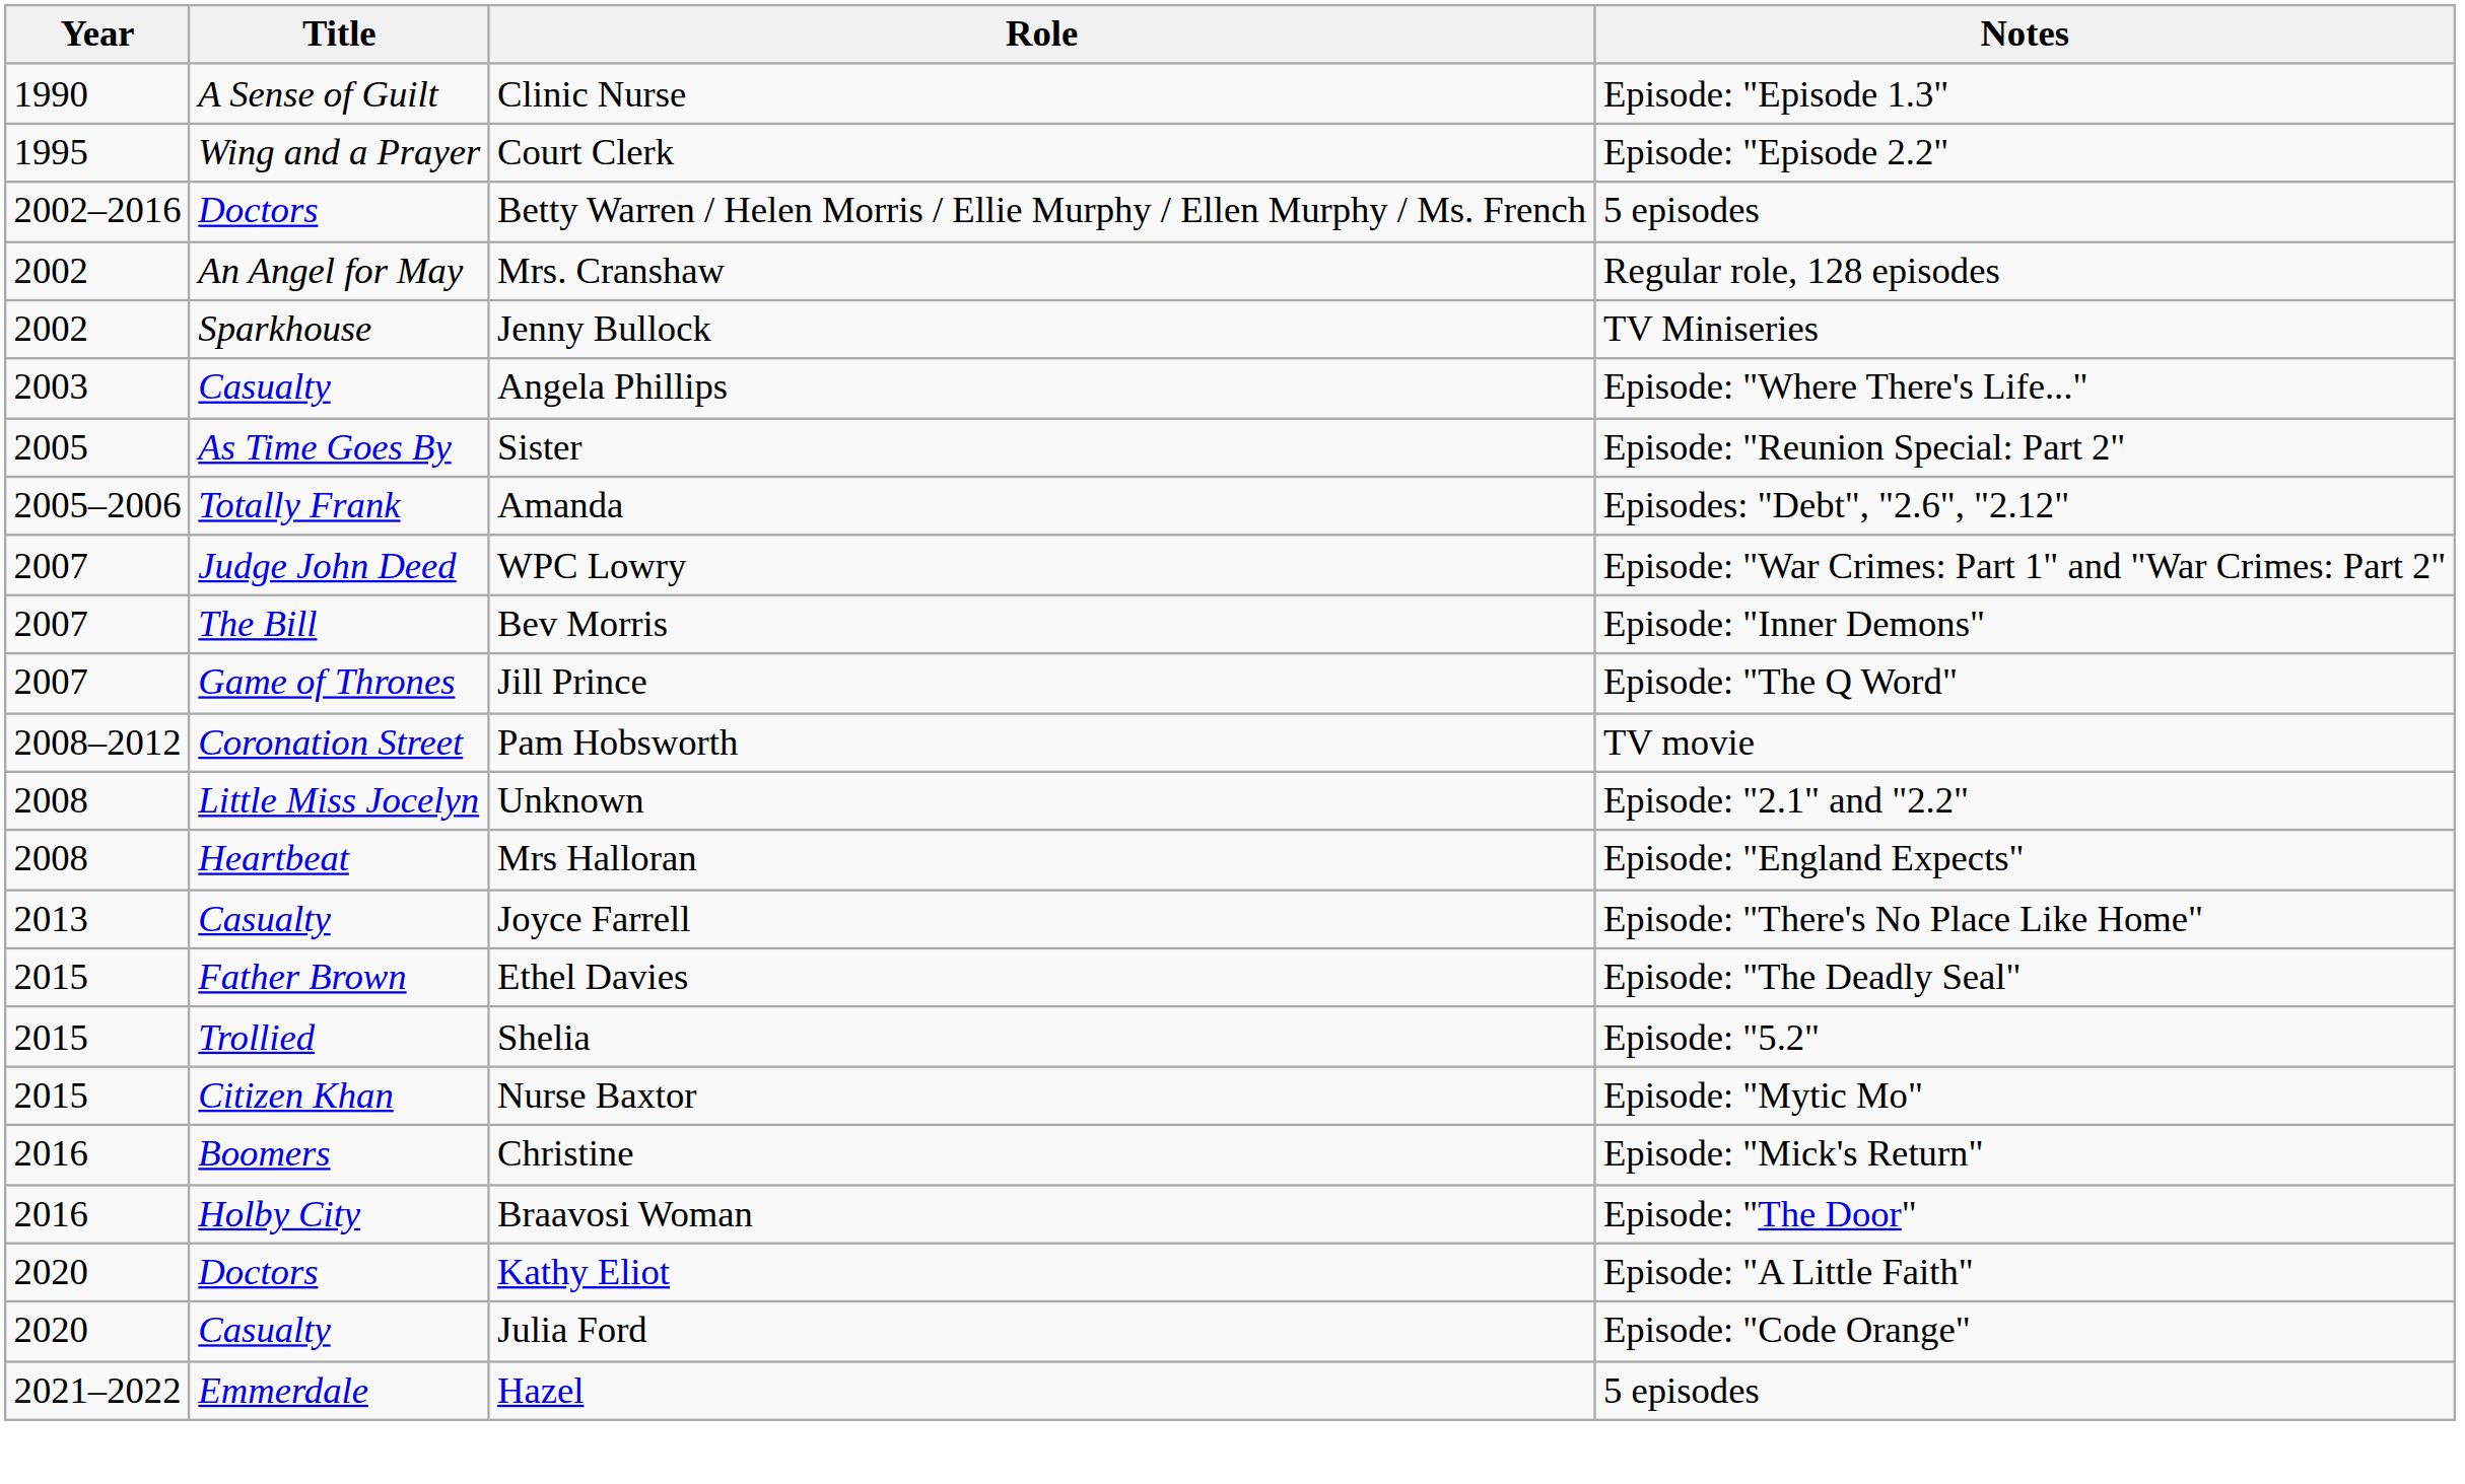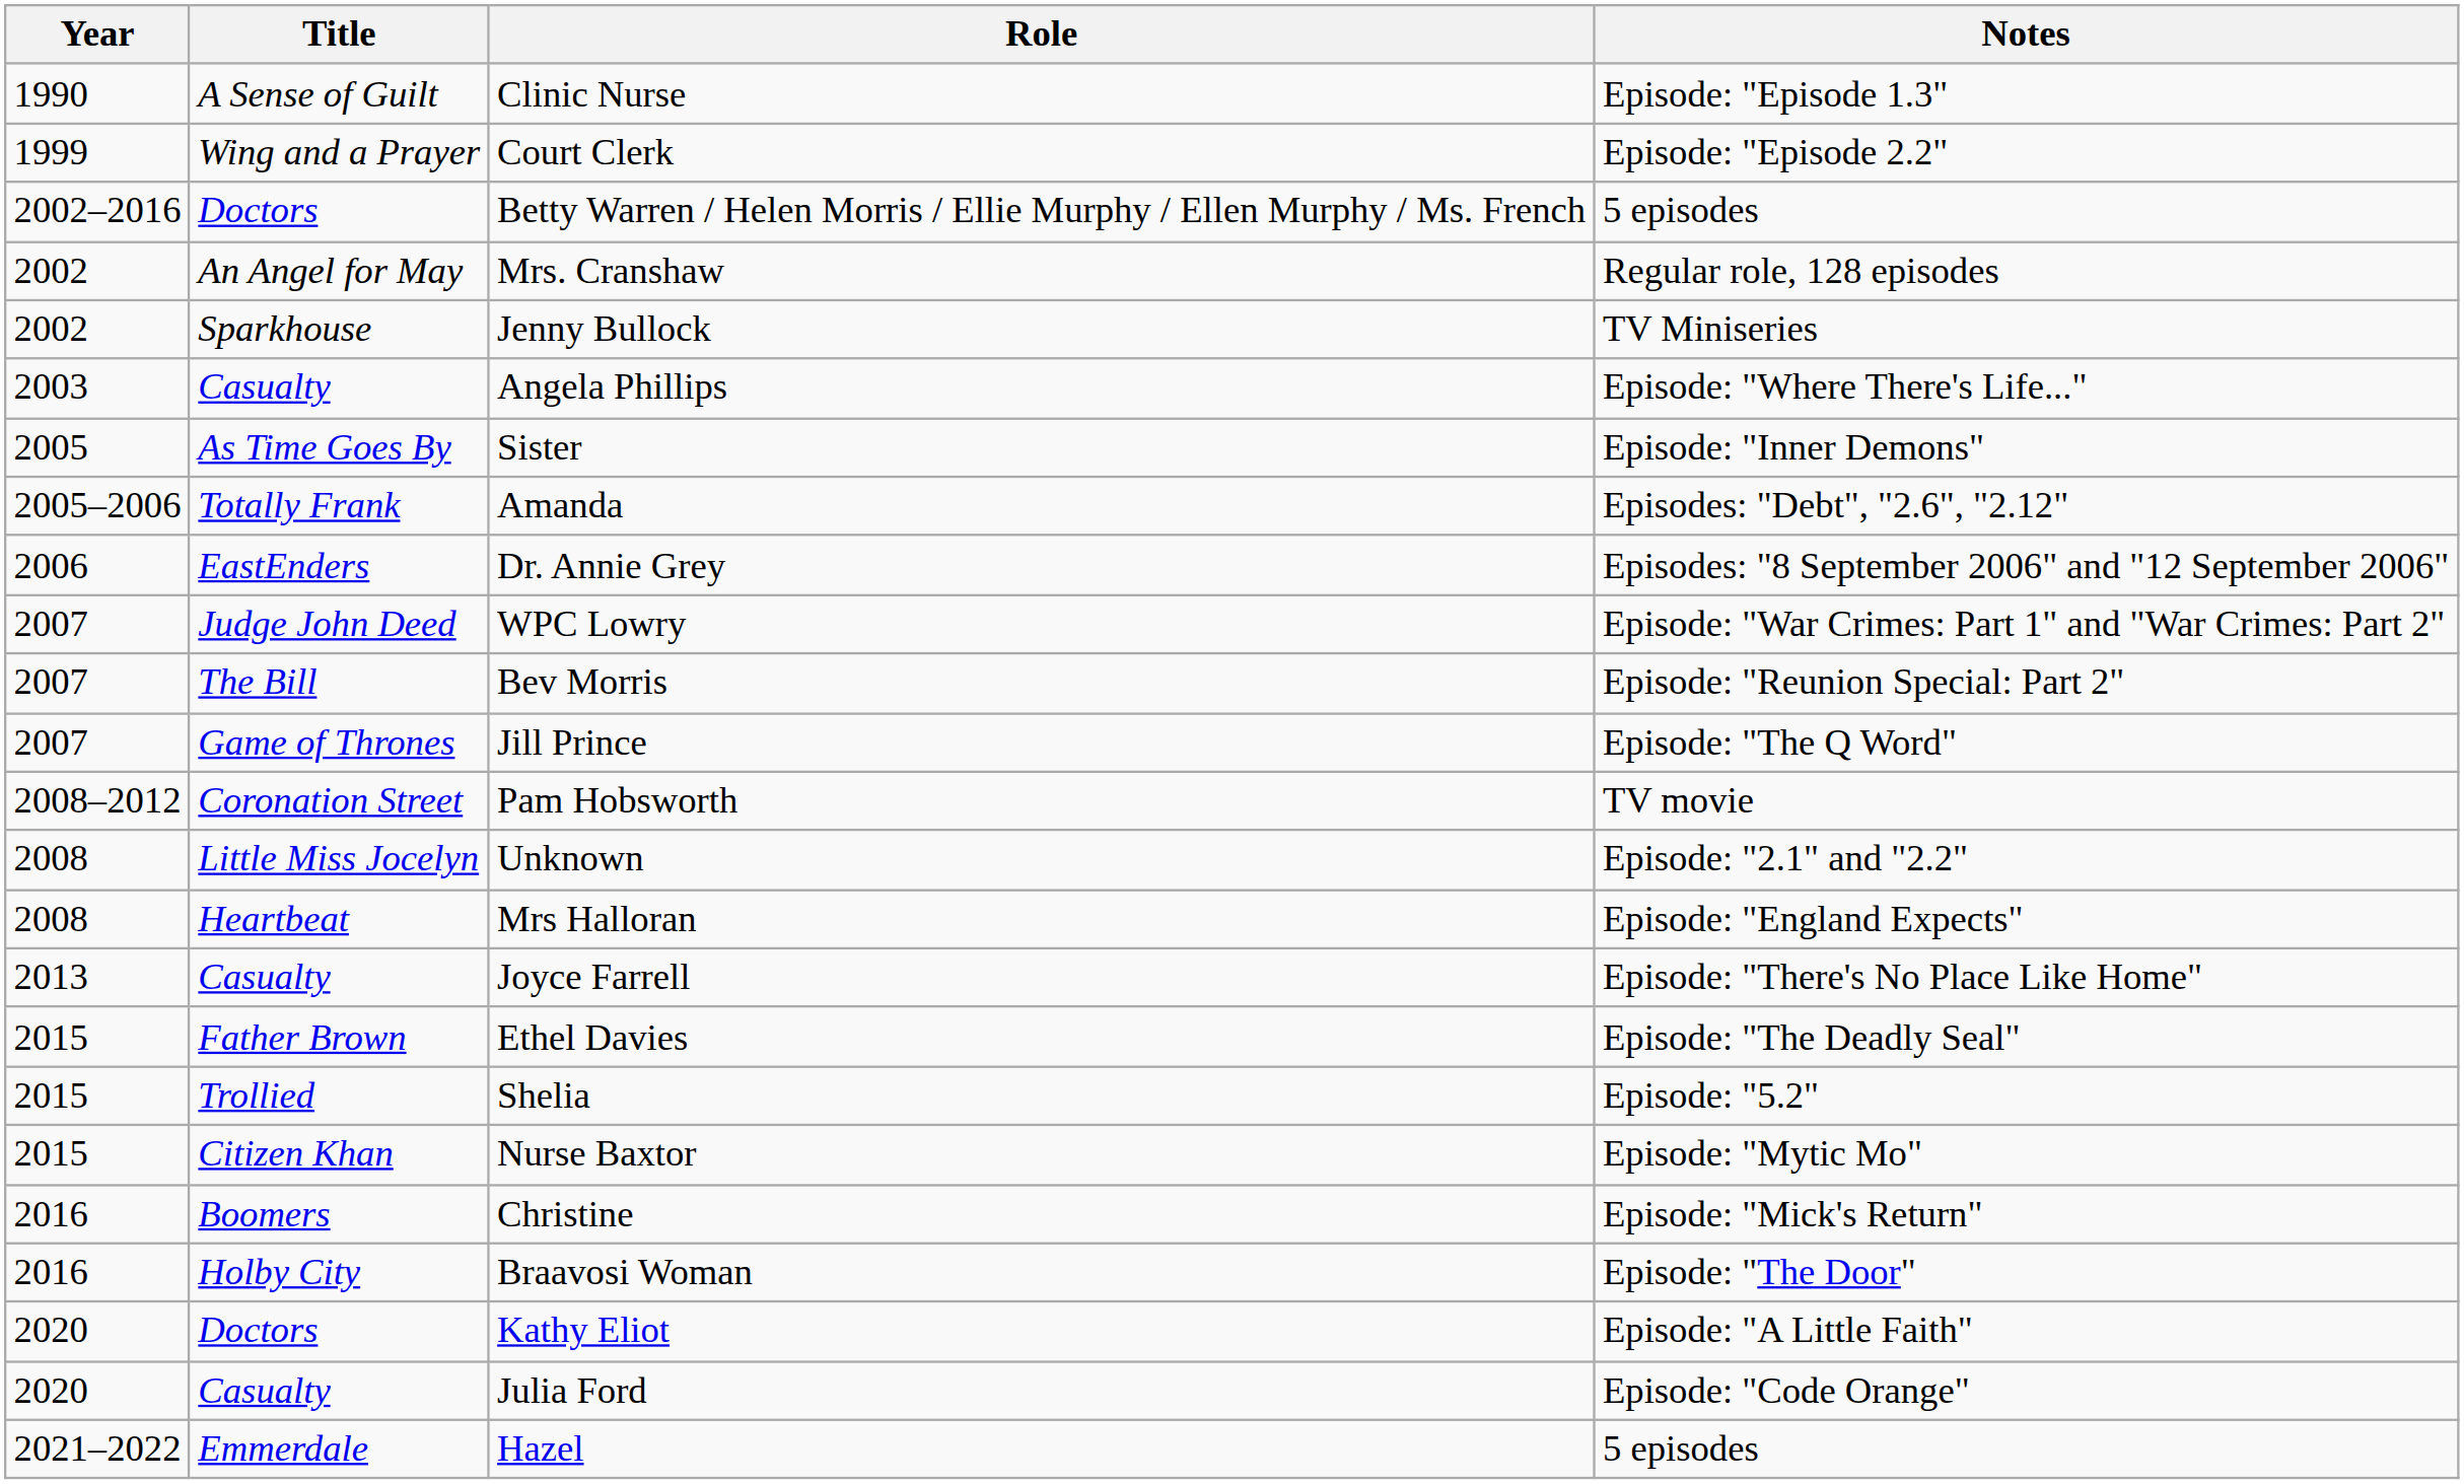Court Clerk | Year: 1995 -> 1999
Sister | Notes: Episode: "Reunion Special: Part 2" -> Episode: "Inner Demons"
+ row: 2006 | EastEnders | Dr. Annie Grey | Episodes: "8 September 2006" and "12 September 2006"
Bev Morris | Notes: Episode: "Inner Demons" -> Episode: "Reunion Special: Part 2"
